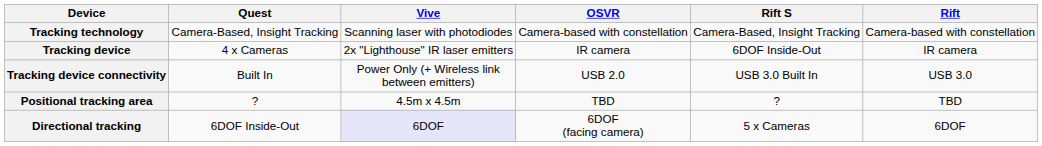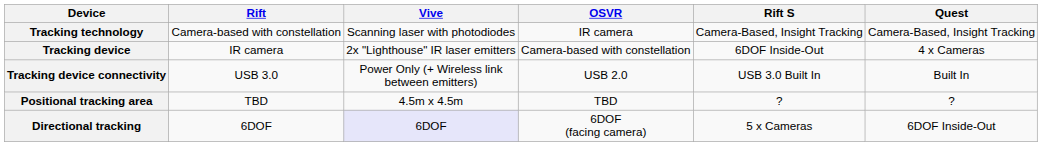columns swapped: Rift <-> Quest
Tracking technology | OSVR: Camera-based with constellation -> IR camera
Tracking device | OSVR: IR camera -> Camera-based with constellation
